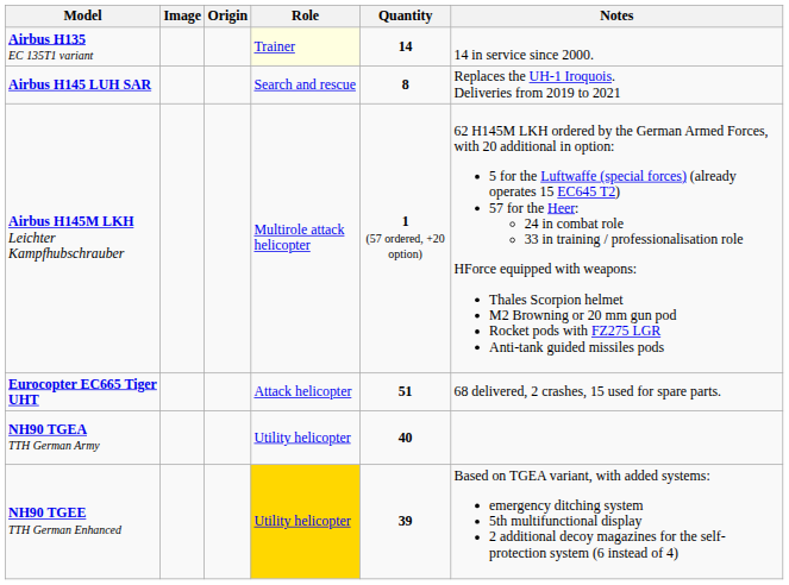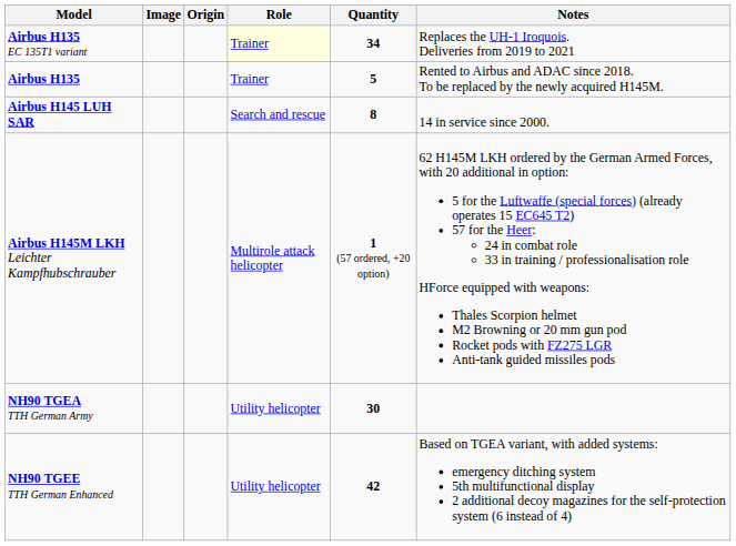Airbus H135 EC 135T1 variant | Quantity: 14 -> 34
Airbus H135 EC 135T1 variant | Notes: 14 in service since 2000. -> Replaces the UH-1 Iroquois. Deliveries from 2019 to 2021
+ row: Airbus H135 | Trainer | 5 | Rented to Airbus and ADAC since 2018. To be replaced by the newly acquired H145M.
Airbus H145 LUH SAR | Notes: Replaces the UH-1 Iroquois. Deliveries from 2019 to 2021 -> 14 in service since 2000.
- row: Eurocopter EC665 Tiger UHT | Attack helicopter | 51 | 68 delivered, 2 crashes, 15 used for spare parts.
NH90 TGEA TTH German Army | Quantity: 40 -> 30
NH90 TGEE TTH German Enhanced | Role: gold background -> no background
NH90 TGEE TTH German Enhanced | Quantity: 39 -> 42
